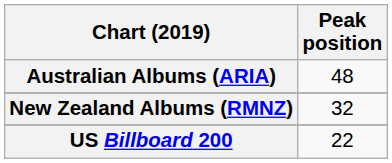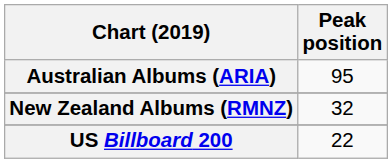Australian Albums (ARIA) | Peak position: 48 -> 95
